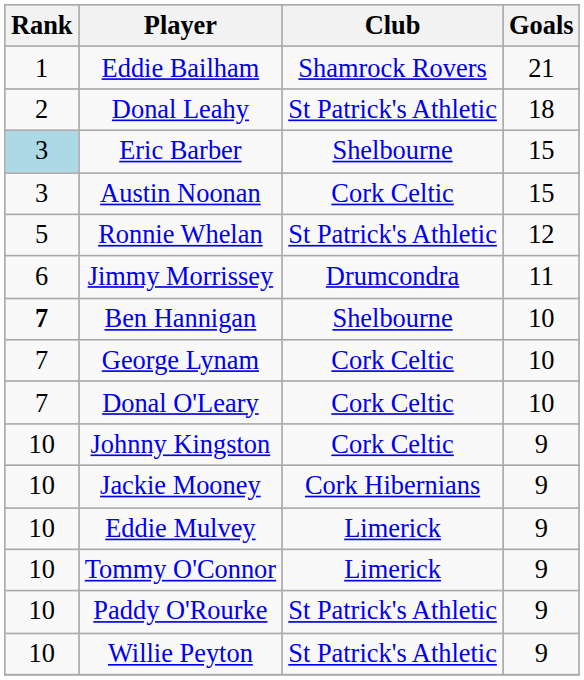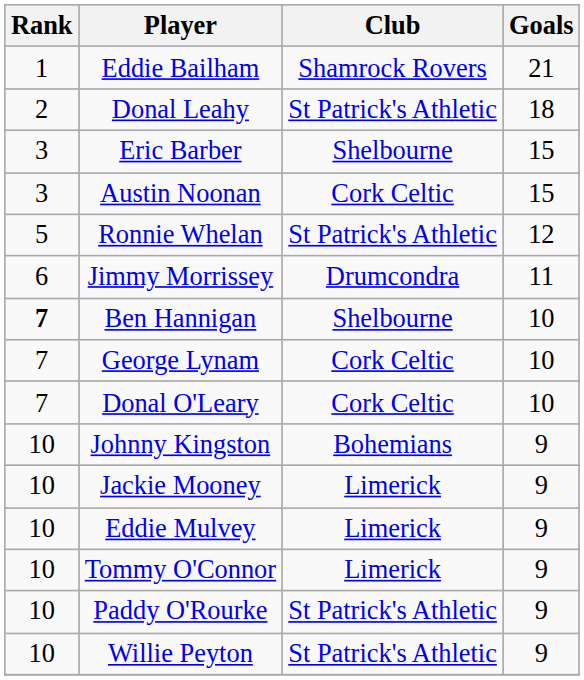Eric Barber | Rank: lightblue background -> no background
Johnny Kingston | Club: Cork Celtic -> Bohemians
Jackie Mooney | Club: Cork Hibernians -> Limerick
